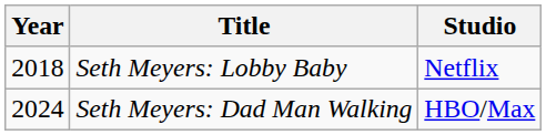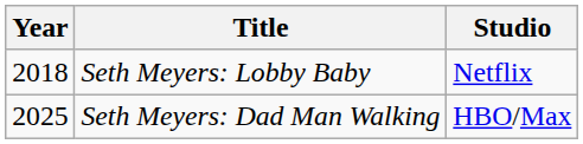Seth Meyers: Dad Man Walking | Year: 2024 -> 2025
